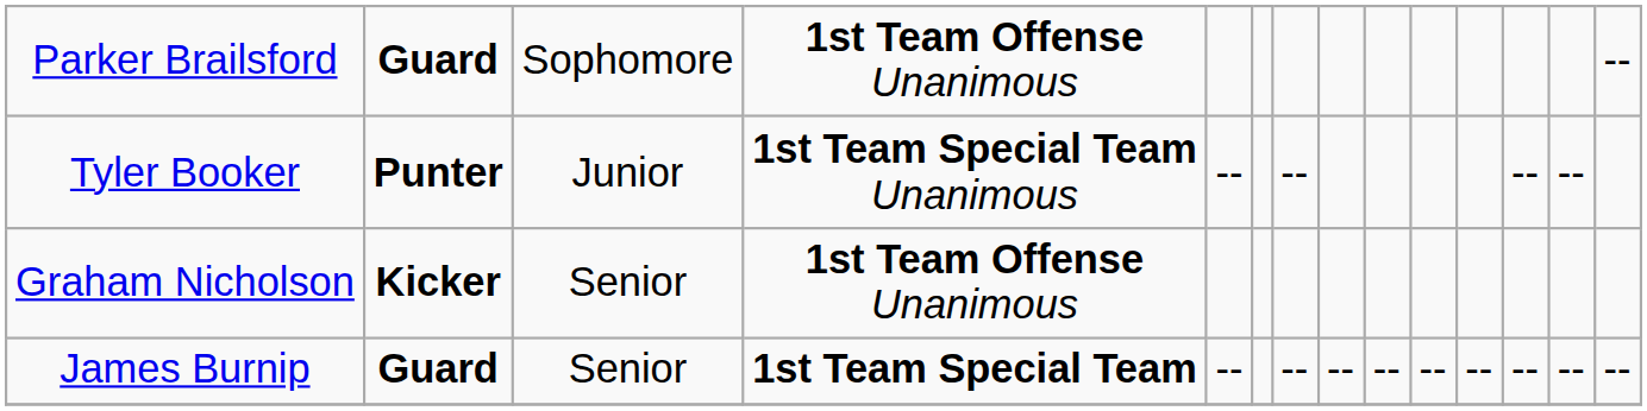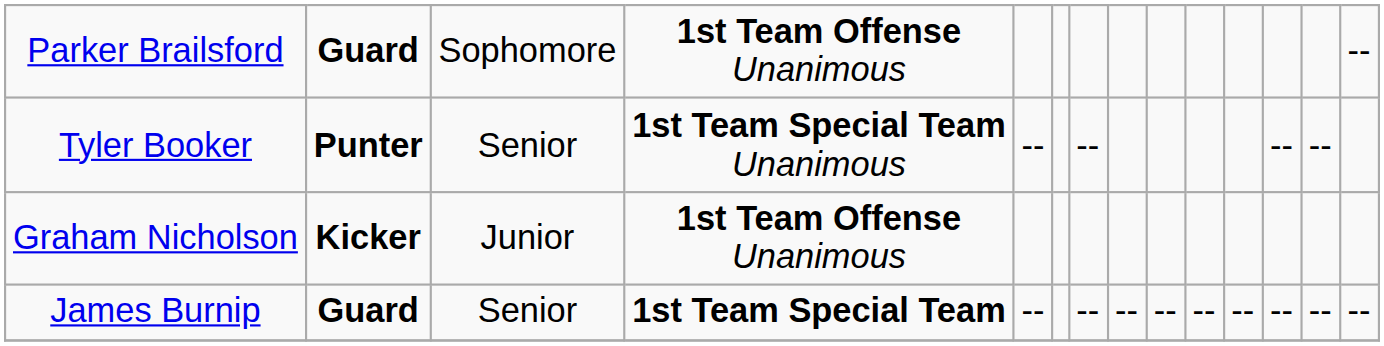Tyler Booker | column 3: Junior -> Senior
Graham Nicholson | column 3: Senior -> Junior
